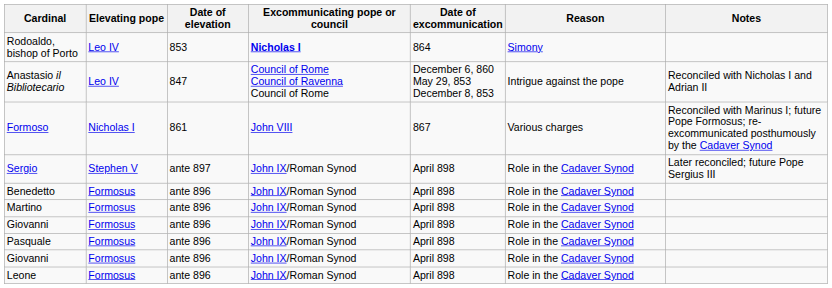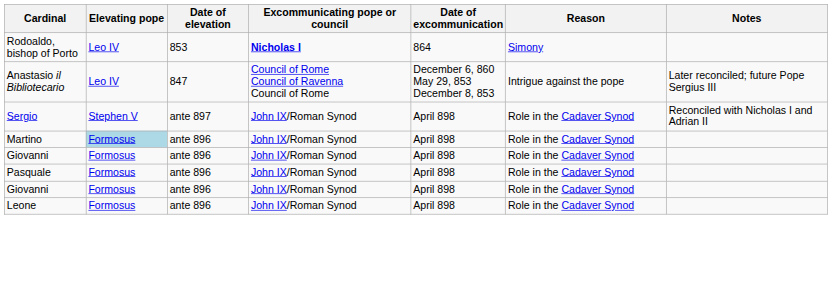Anastasio il Bibliotecario | Notes: Reconciled with Nicholas I and Adrian II -> Later reconciled; future Pope Sergius III
- row: Formoso | Nicholas I | 861 | John VIII | 867 | Various charges | Reconciled with Marinus I; future Pope Formosus; re-excommunicated posthumously by the Cadaver Synod
Sergio | Notes: Later reconciled; future Pope Sergius III -> Reconciled with Nicholas I and Adrian II
- row: Benedetto | Formosus | ante 896 | John IX/Roman Synod | April 898 | Role in the Cadaver Synod
Martino | Elevating pope: no background -> lightblue background
